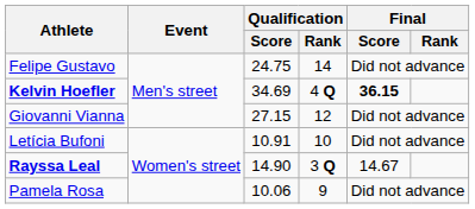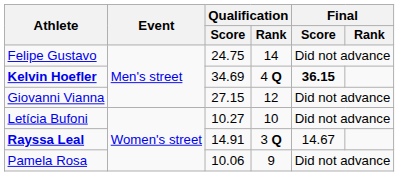Letícia Bufoni | Qualification / Score: 10.91 -> 10.27
Rayssa Leal | Qualification / Score: 14.90 -> 14.91
